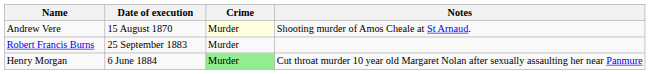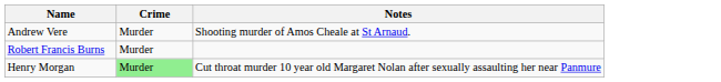- column: Date of execution | 15 August 1870 | 25 September 1883 | 6 June 1884
Andrew Vere | Crime: lightyellow background -> no background
